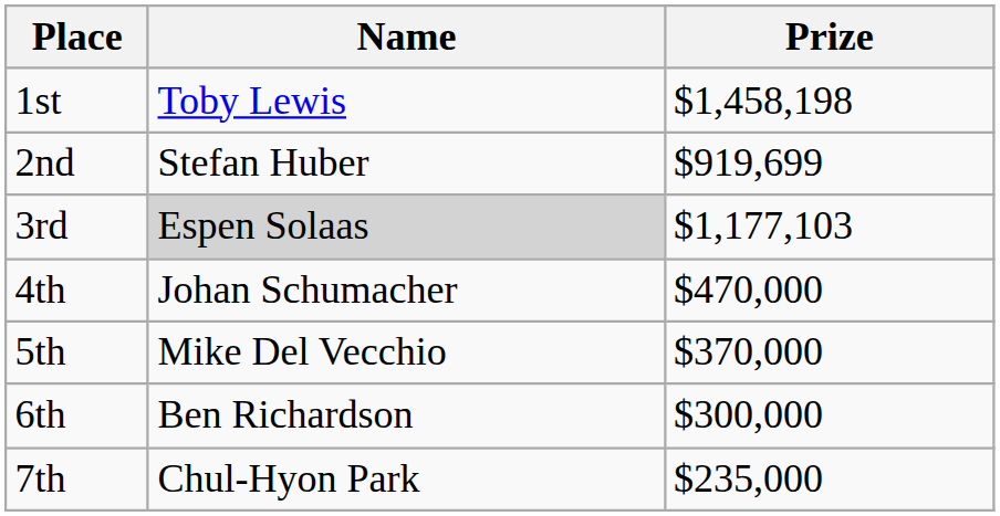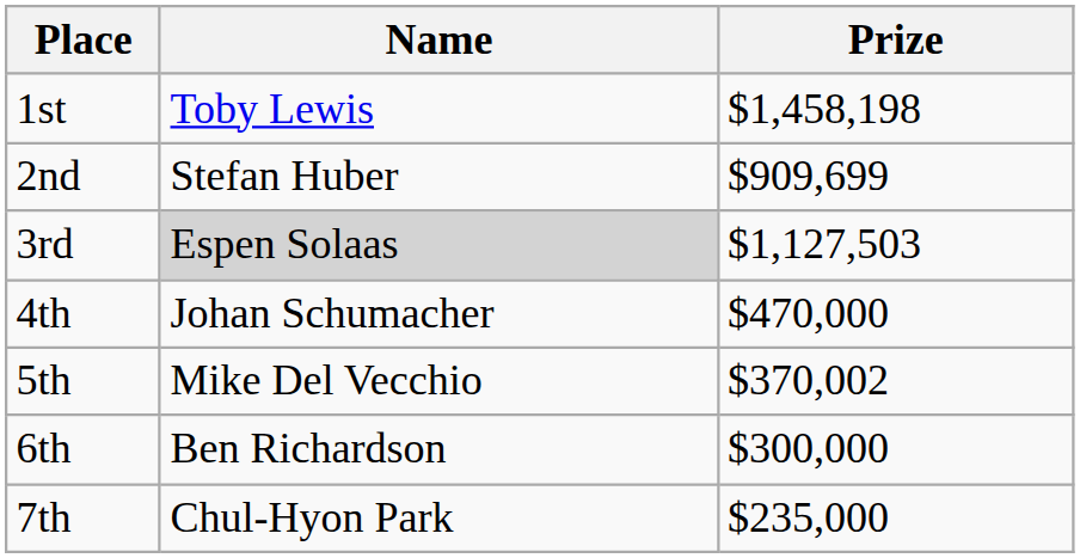2nd | Prize: $919,699 -> $909,699
3rd | Prize: $1,177,103 -> $1,127,503
5th | Prize: $370,000 -> $370,002
